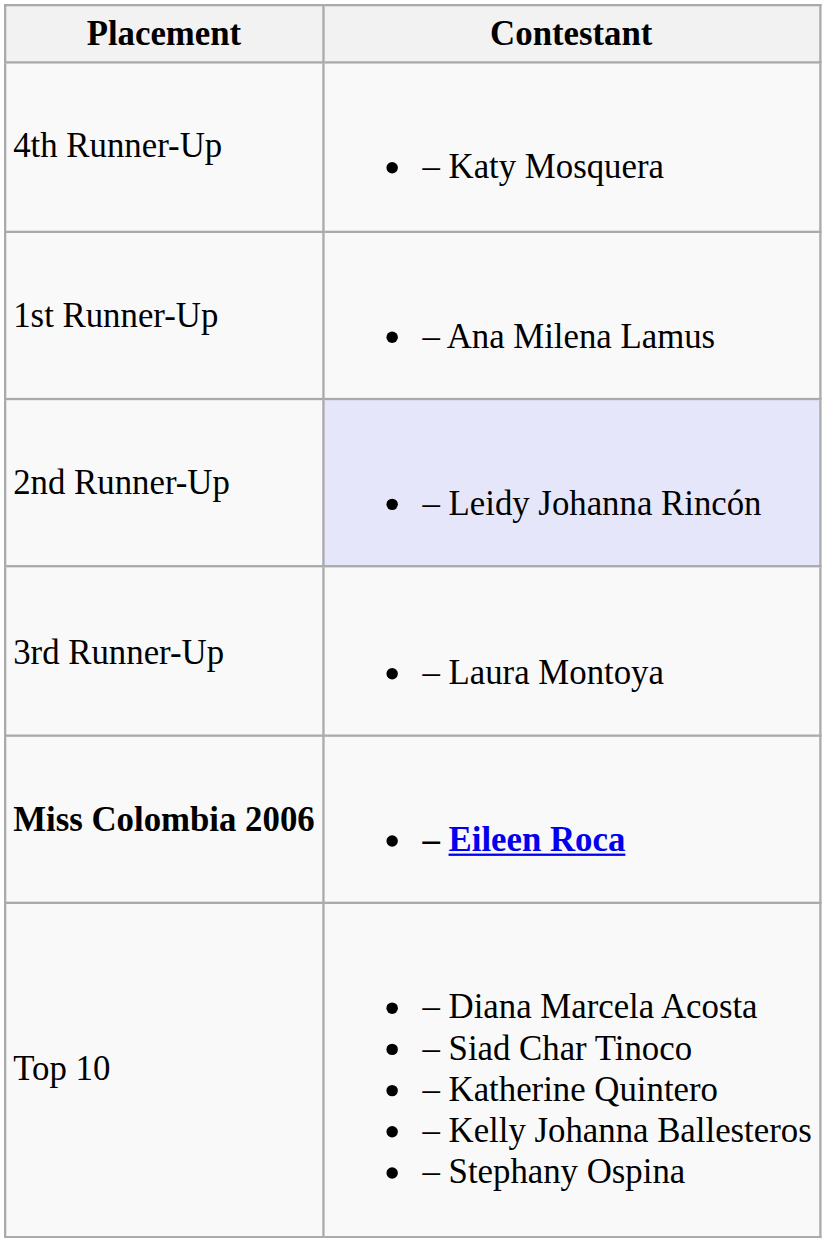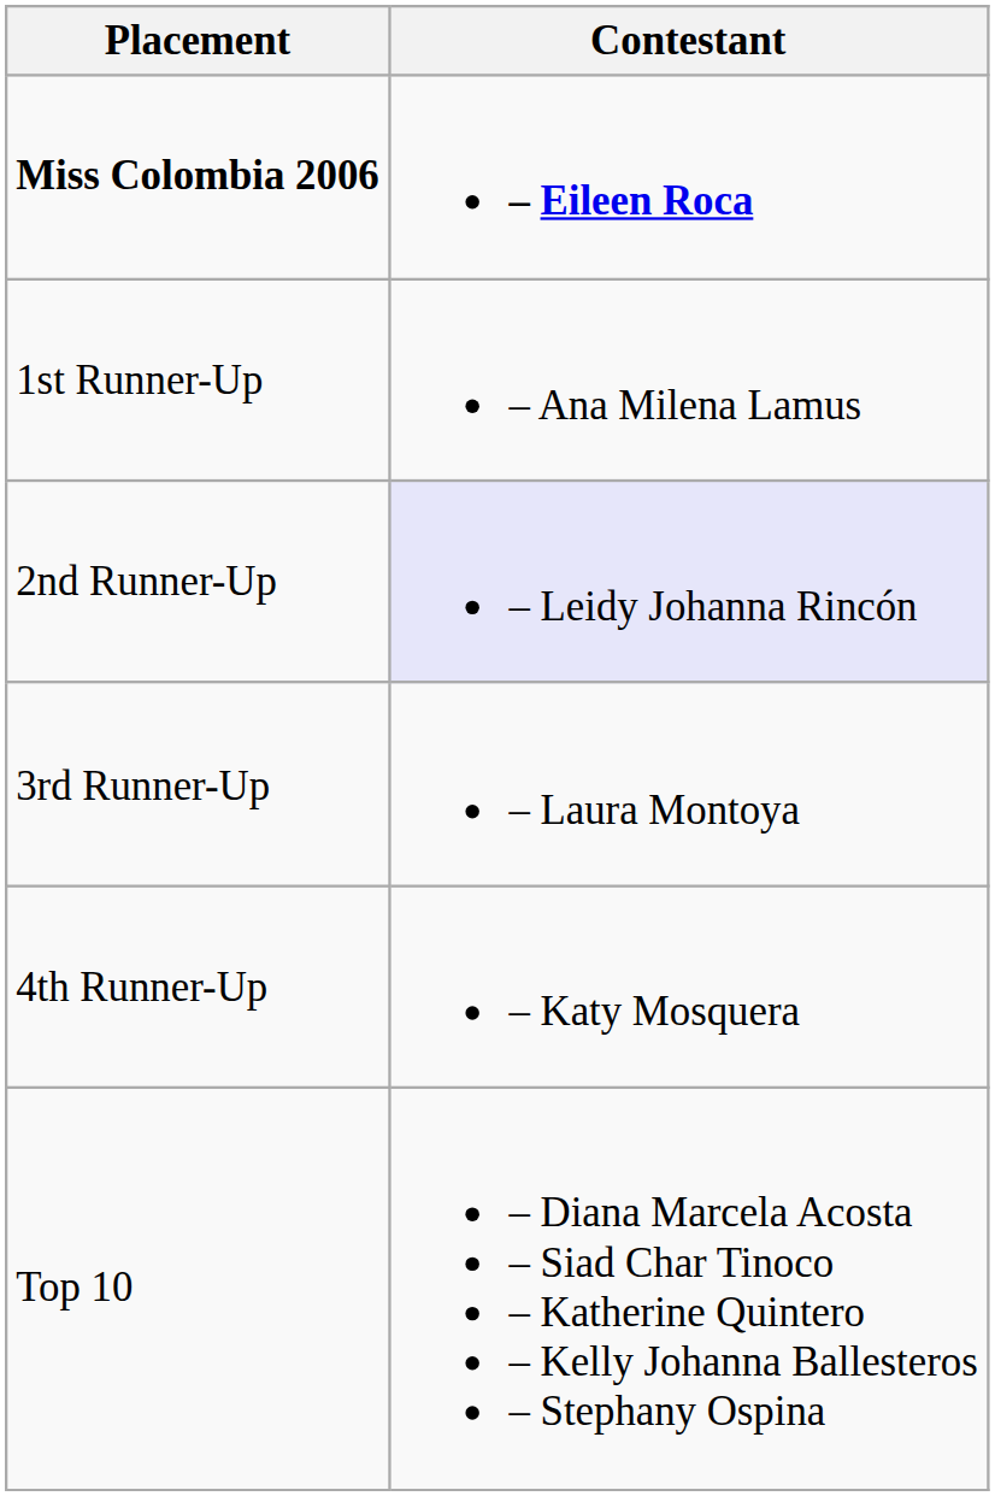rows swapped: Miss Colombia 2006 <-> 4th Runner-Up
